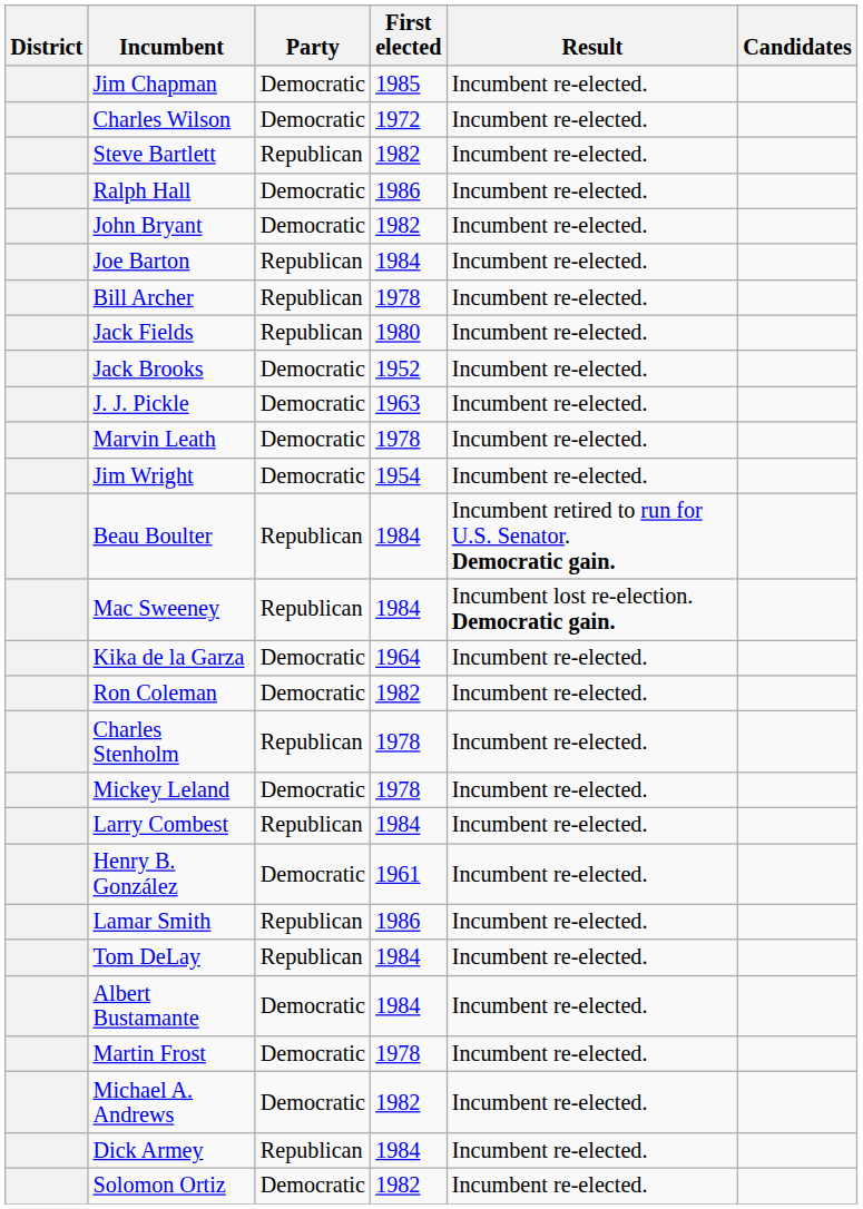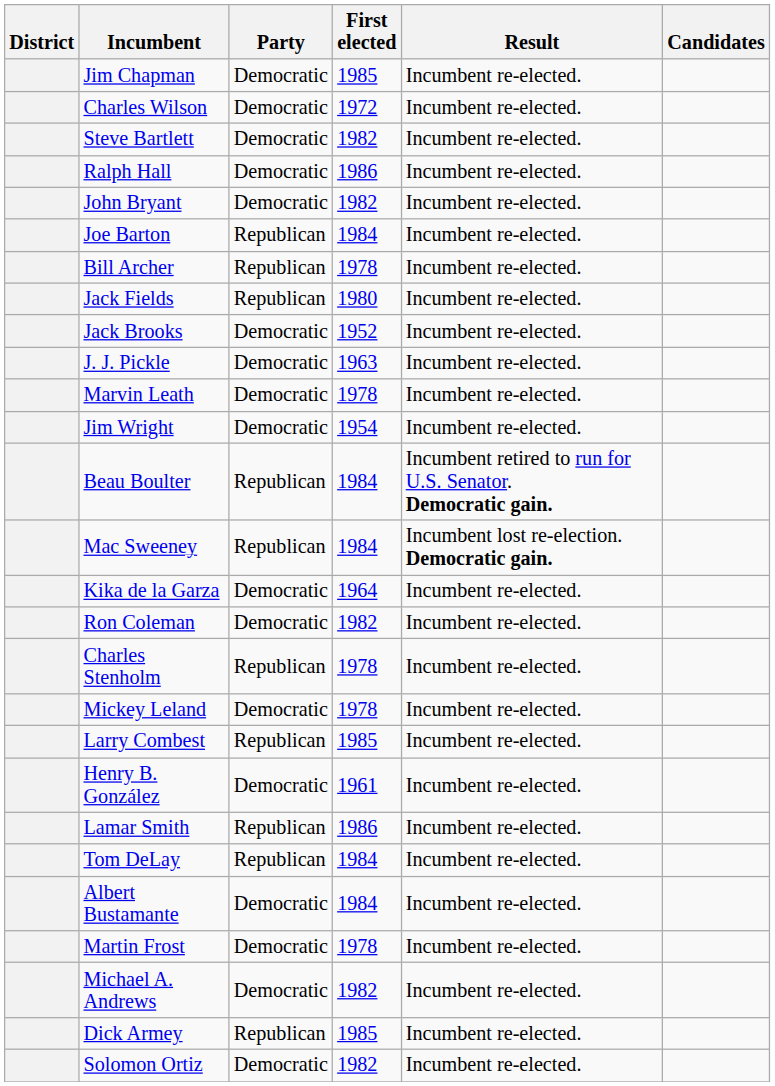Steve Bartlett | Party: Republican -> Democratic
Larry Combest | First elected: 1984 -> 1985
Dick Armey | First elected: 1984 -> 1985
